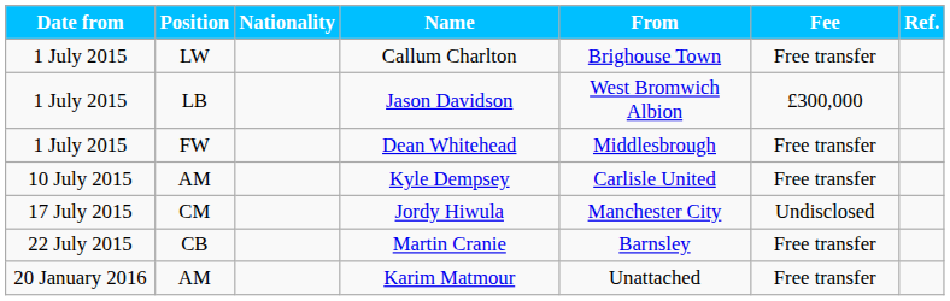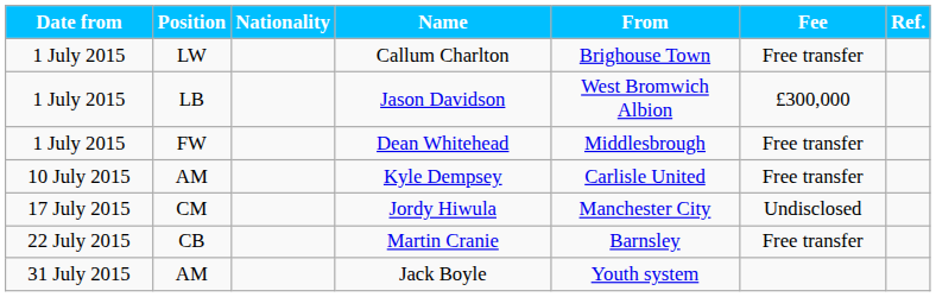+ row: 31 July 2015 | AM | Jack Boyle | Youth system
- row: 20 January 2016 | AM | Karim Matmour | Unattached | Free transfer
